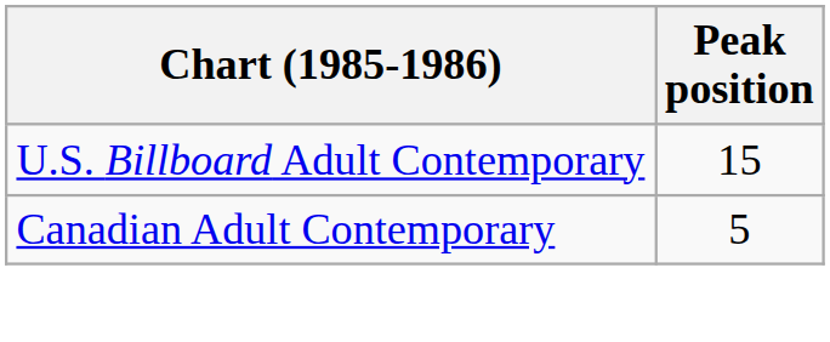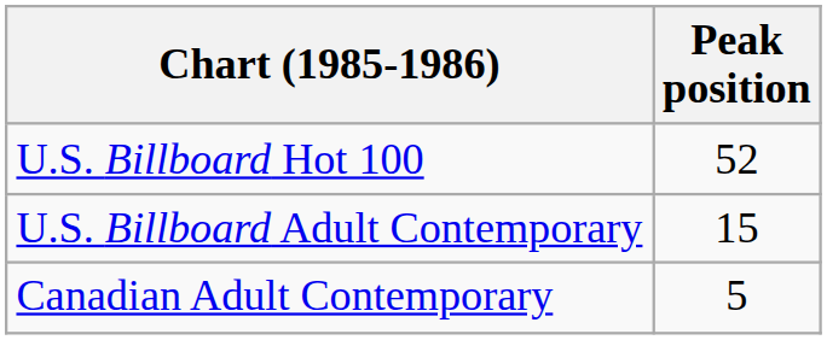+ row: U.S. Billboard Hot 100 | 52
